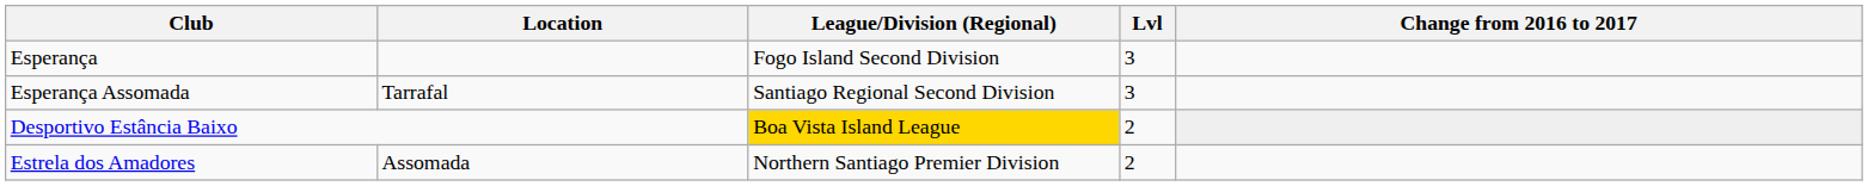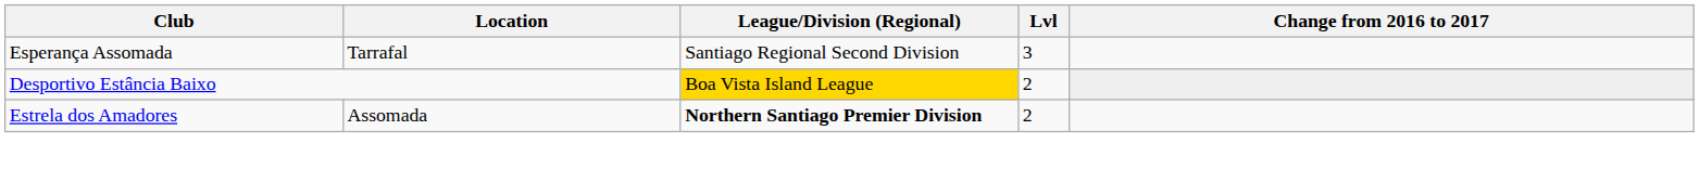- row: Esperança | Fogo Island Second Division | 3
Estrela dos Amadores | League/Division (Regional): normal -> bold
